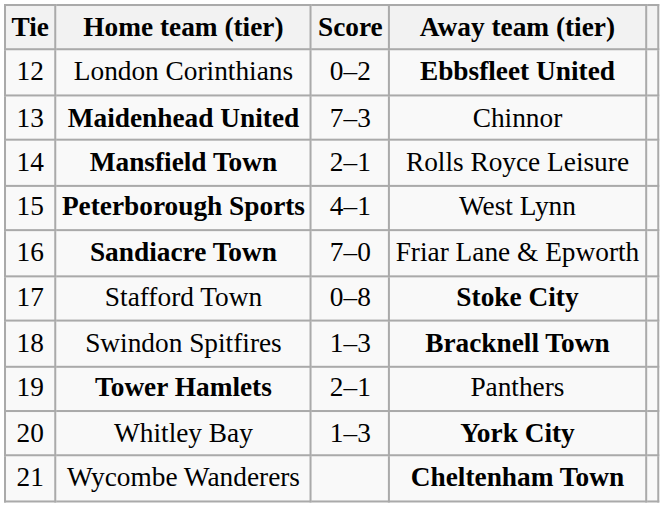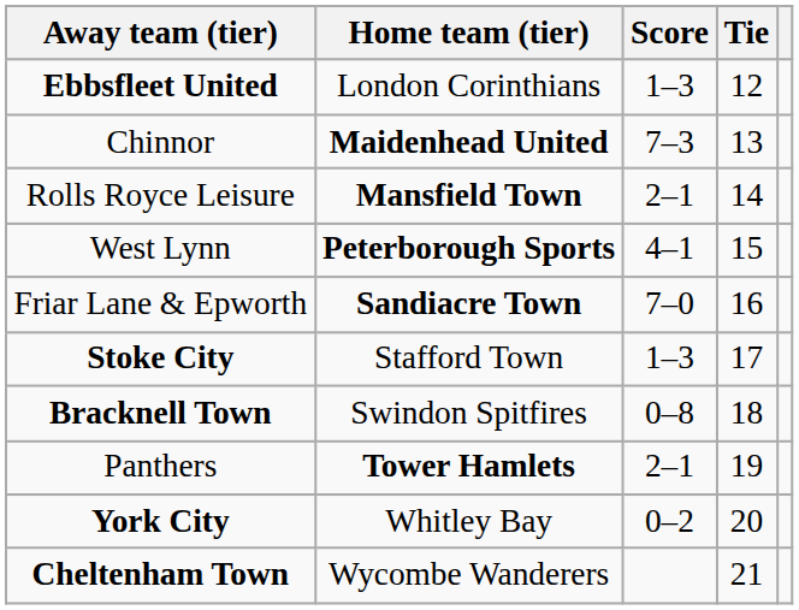columns swapped: Tie <-> Away team (tier)
London Corinthians | Score: 0–2 -> 1–3
Stafford Town | Score: 0–8 -> 1–3
Swindon Spitfires | Score: 1–3 -> 0–8
Whitley Bay | Score: 1–3 -> 0–2
